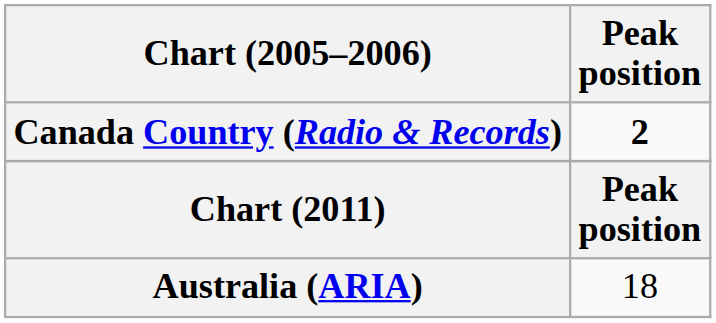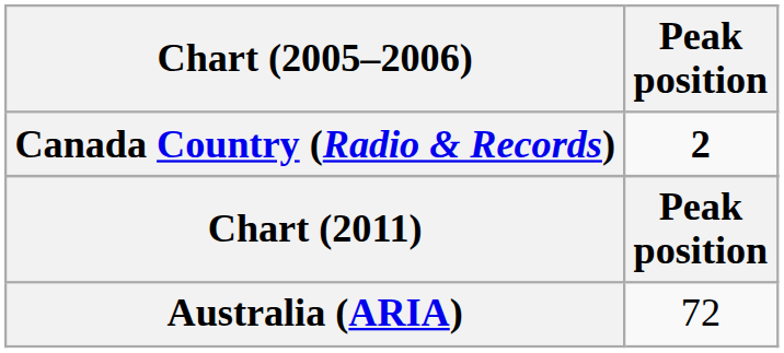Australia (ARIA) | Peak position: 18 -> 72
